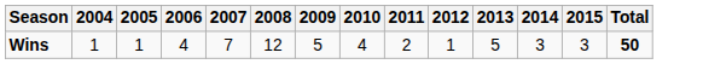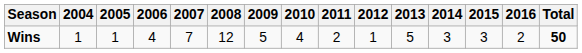+ column: 2016 | 2
